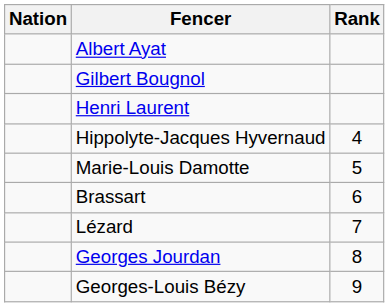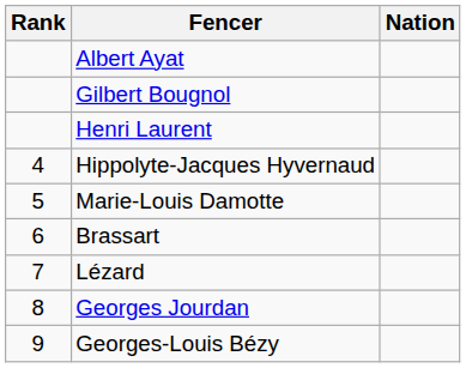columns swapped: Rank <-> Nation
